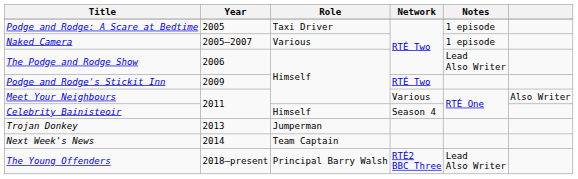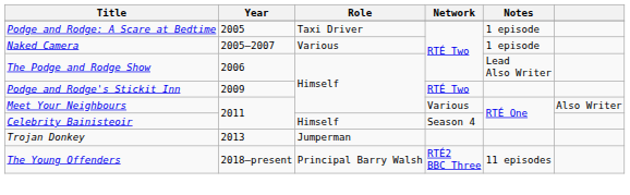- row: Next Week's News | 2014 | Team Captain
The Young Offenders | Notes: Lead Also Writer -> 11 episodes
